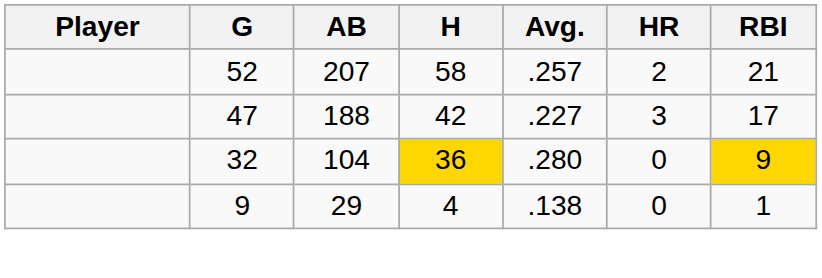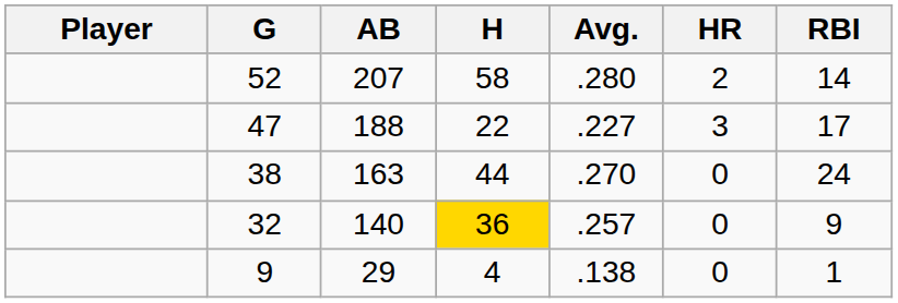52 | Avg.: .257 -> .280
52 | RBI: 21 -> 14
47 | H: 42 -> 22
+ row: 38 | 163 | 44 | .270 | 0 | 24
32 | AB: 104 -> 140
32 | Avg.: .280 -> .257
32 | RBI: gold background -> no background
